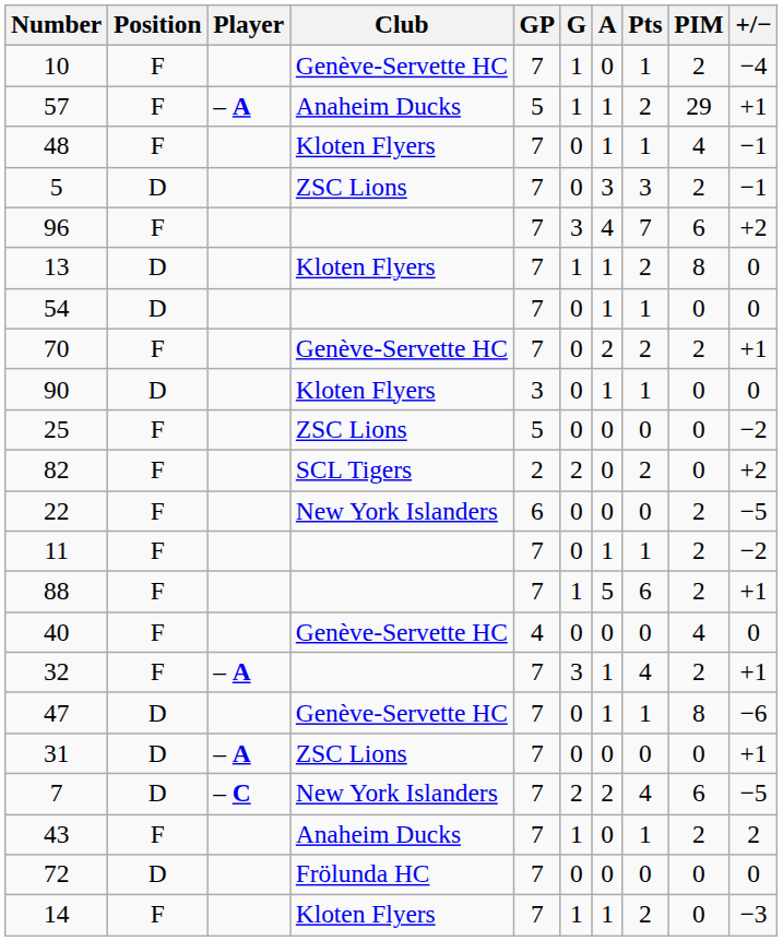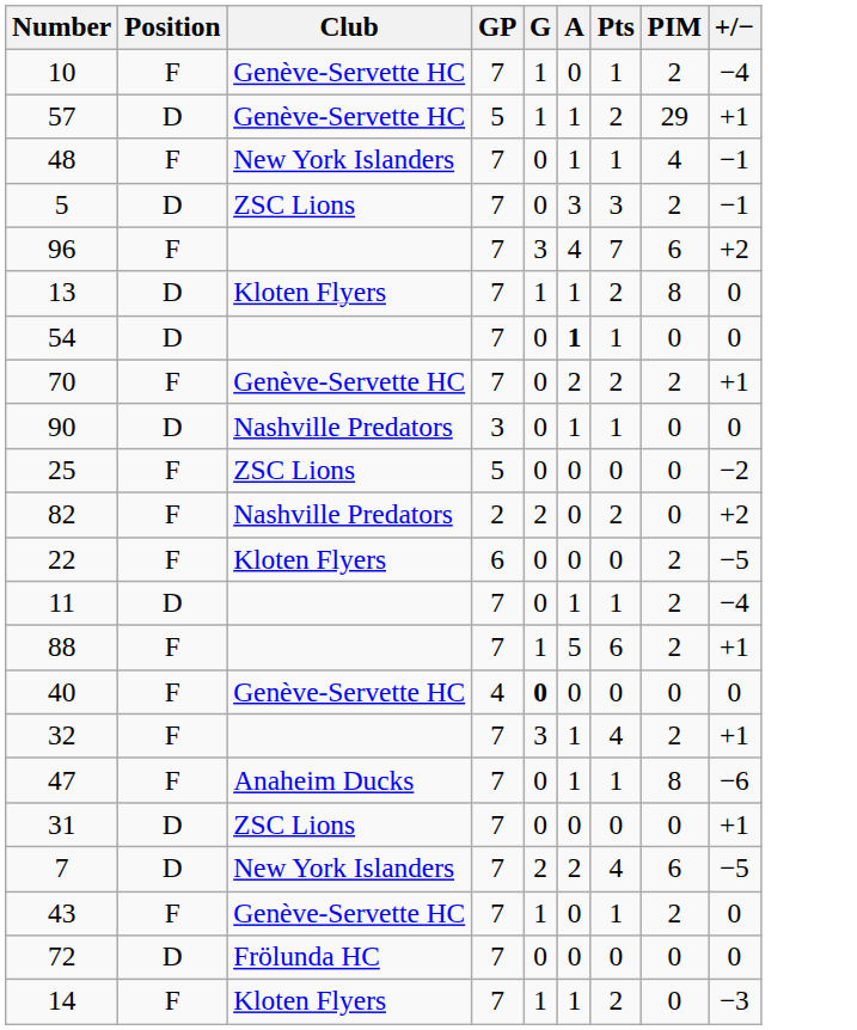- column: Player | – A | – A | – A | – C
57 | Position: F -> D
57 | Club: Anaheim Ducks -> Genève-Servette HC
48 | Club: Kloten Flyers -> New York Islanders
54 | A: normal -> bold
90 | Club: Kloten Flyers -> Nashville Predators
82 | Club: SCL Tigers -> Nashville Predators
22 | Club: New York Islanders -> Kloten Flyers
11 | Position: F -> D
11 | +/−: −2 -> −4
40 | G: normal -> bold
40 | PIM: 4 -> 0
47 | Position: D -> F
47 | Club: Genève-Servette HC -> Anaheim Ducks
43 | Club: Anaheim Ducks -> Genève-Servette HC
43 | +/−: 2 -> 0
